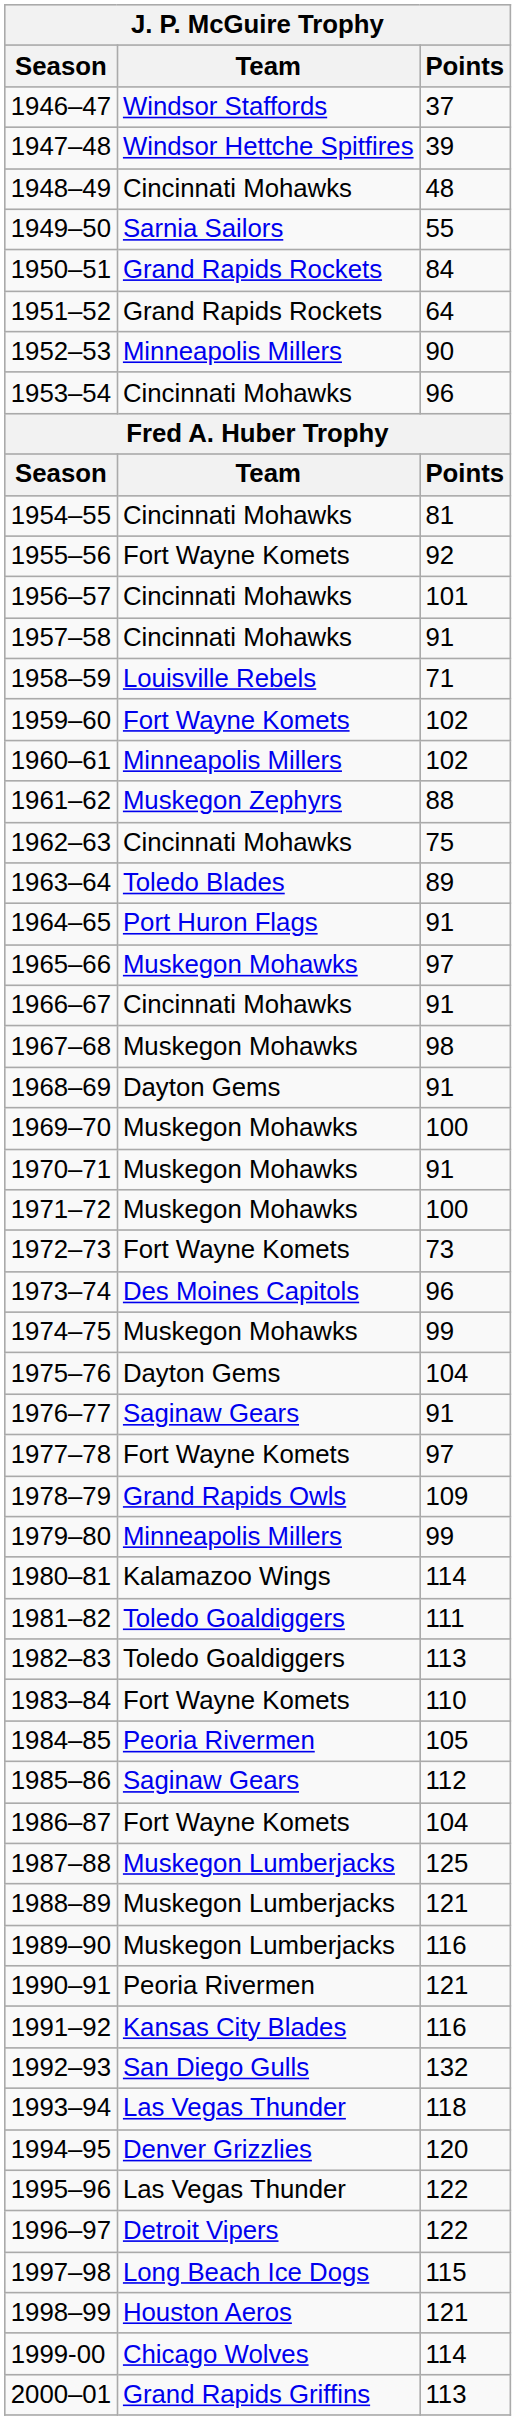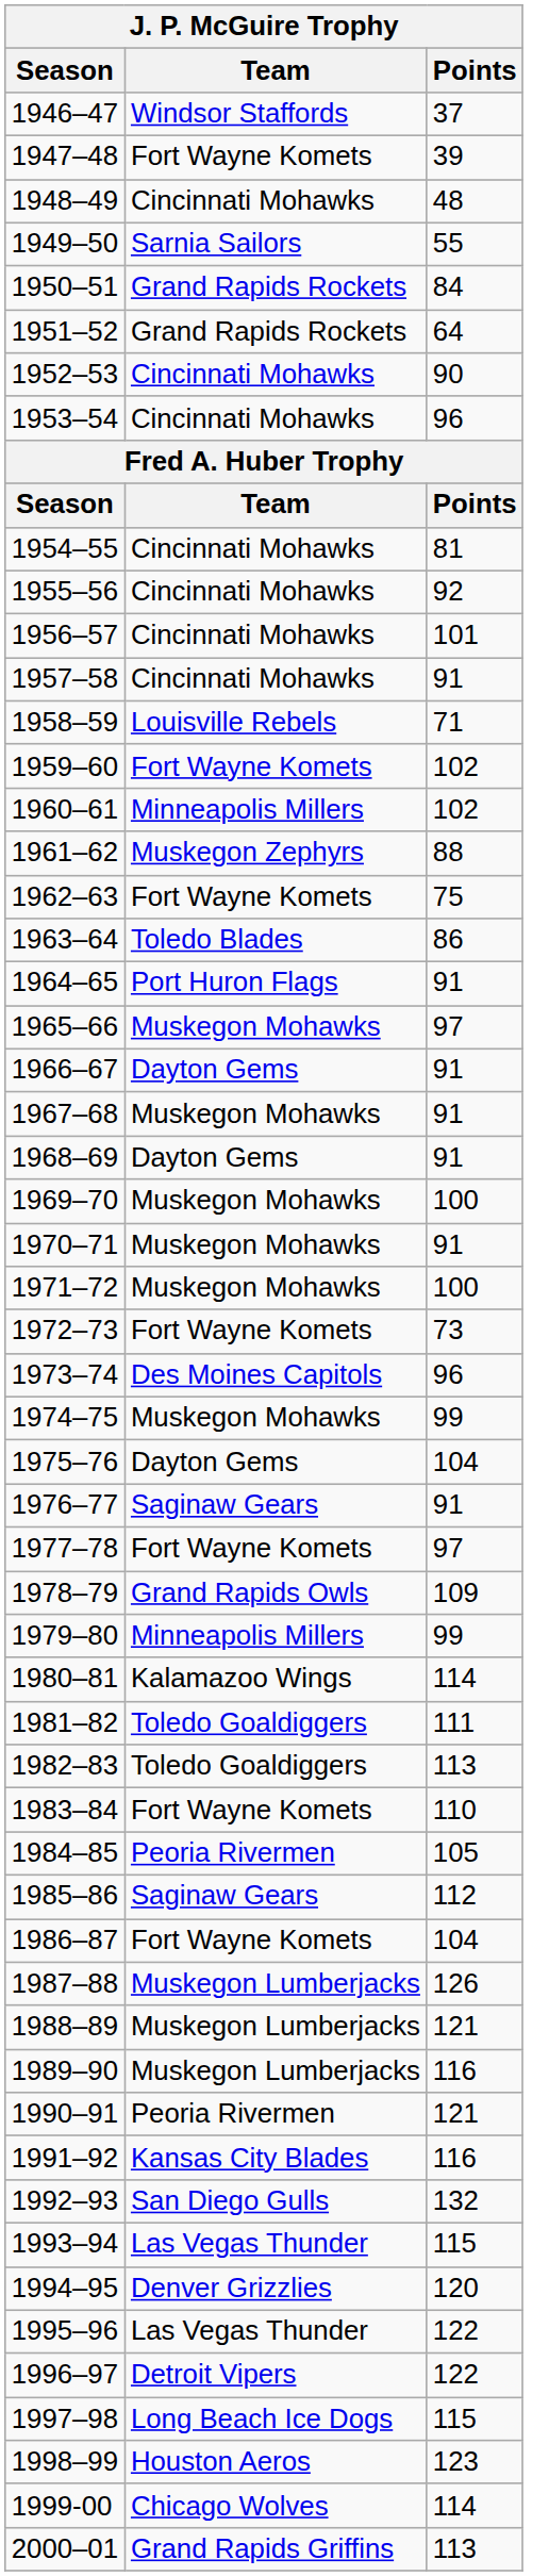1947–48 | Team: Windsor Hettche Spitfires -> Fort Wayne Komets
1952–53 | Team: Minneapolis Millers -> Cincinnati Mohawks
1955–56 | Team: Fort Wayne Komets -> Cincinnati Mohawks
1962–63 | Team: Cincinnati Mohawks -> Fort Wayne Komets
1963–64 | Points: 89 -> 86
1966–67 | Team: Cincinnati Mohawks -> Dayton Gems
1967–68 | Points: 98 -> 91
1987–88 | Points: 125 -> 126
1993–94 | Points: 118 -> 115
1998–99 | Points: 121 -> 123
